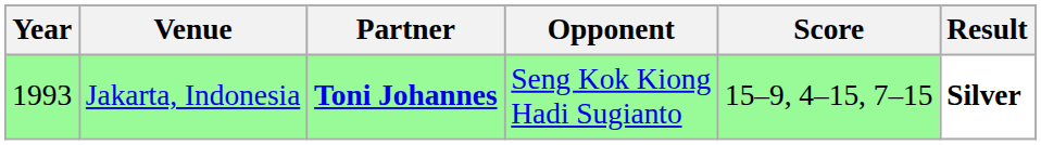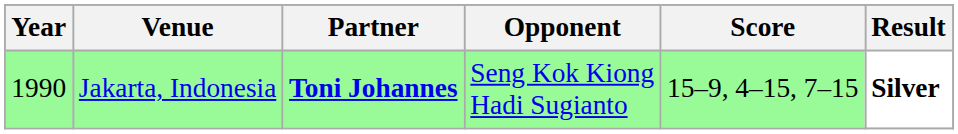Jakarta, Indonesia | Year: 1993 -> 1990
